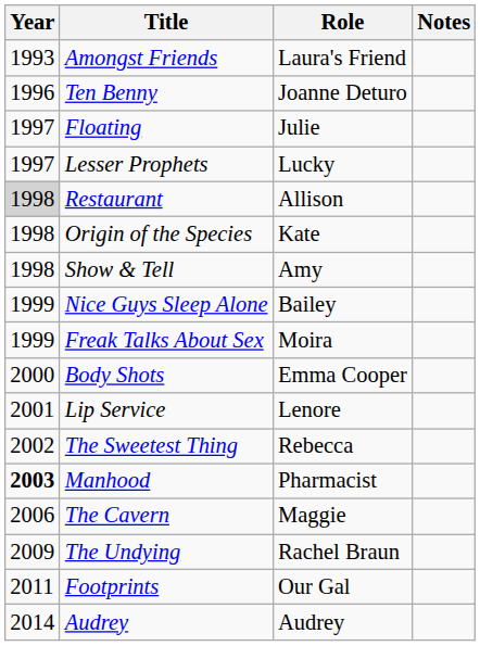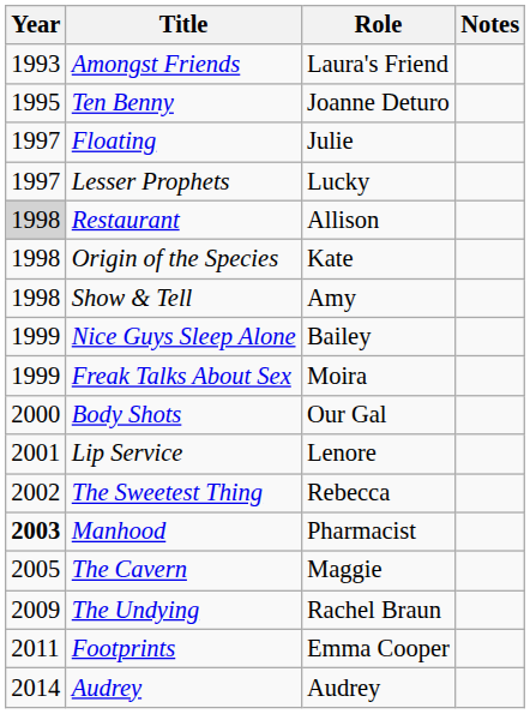Ten Benny | Year: 1996 -> 1995
Body Shots | Role: Emma Cooper -> Our Gal
The Cavern | Year: 2006 -> 2005
Footprints | Role: Our Gal -> Emma Cooper
